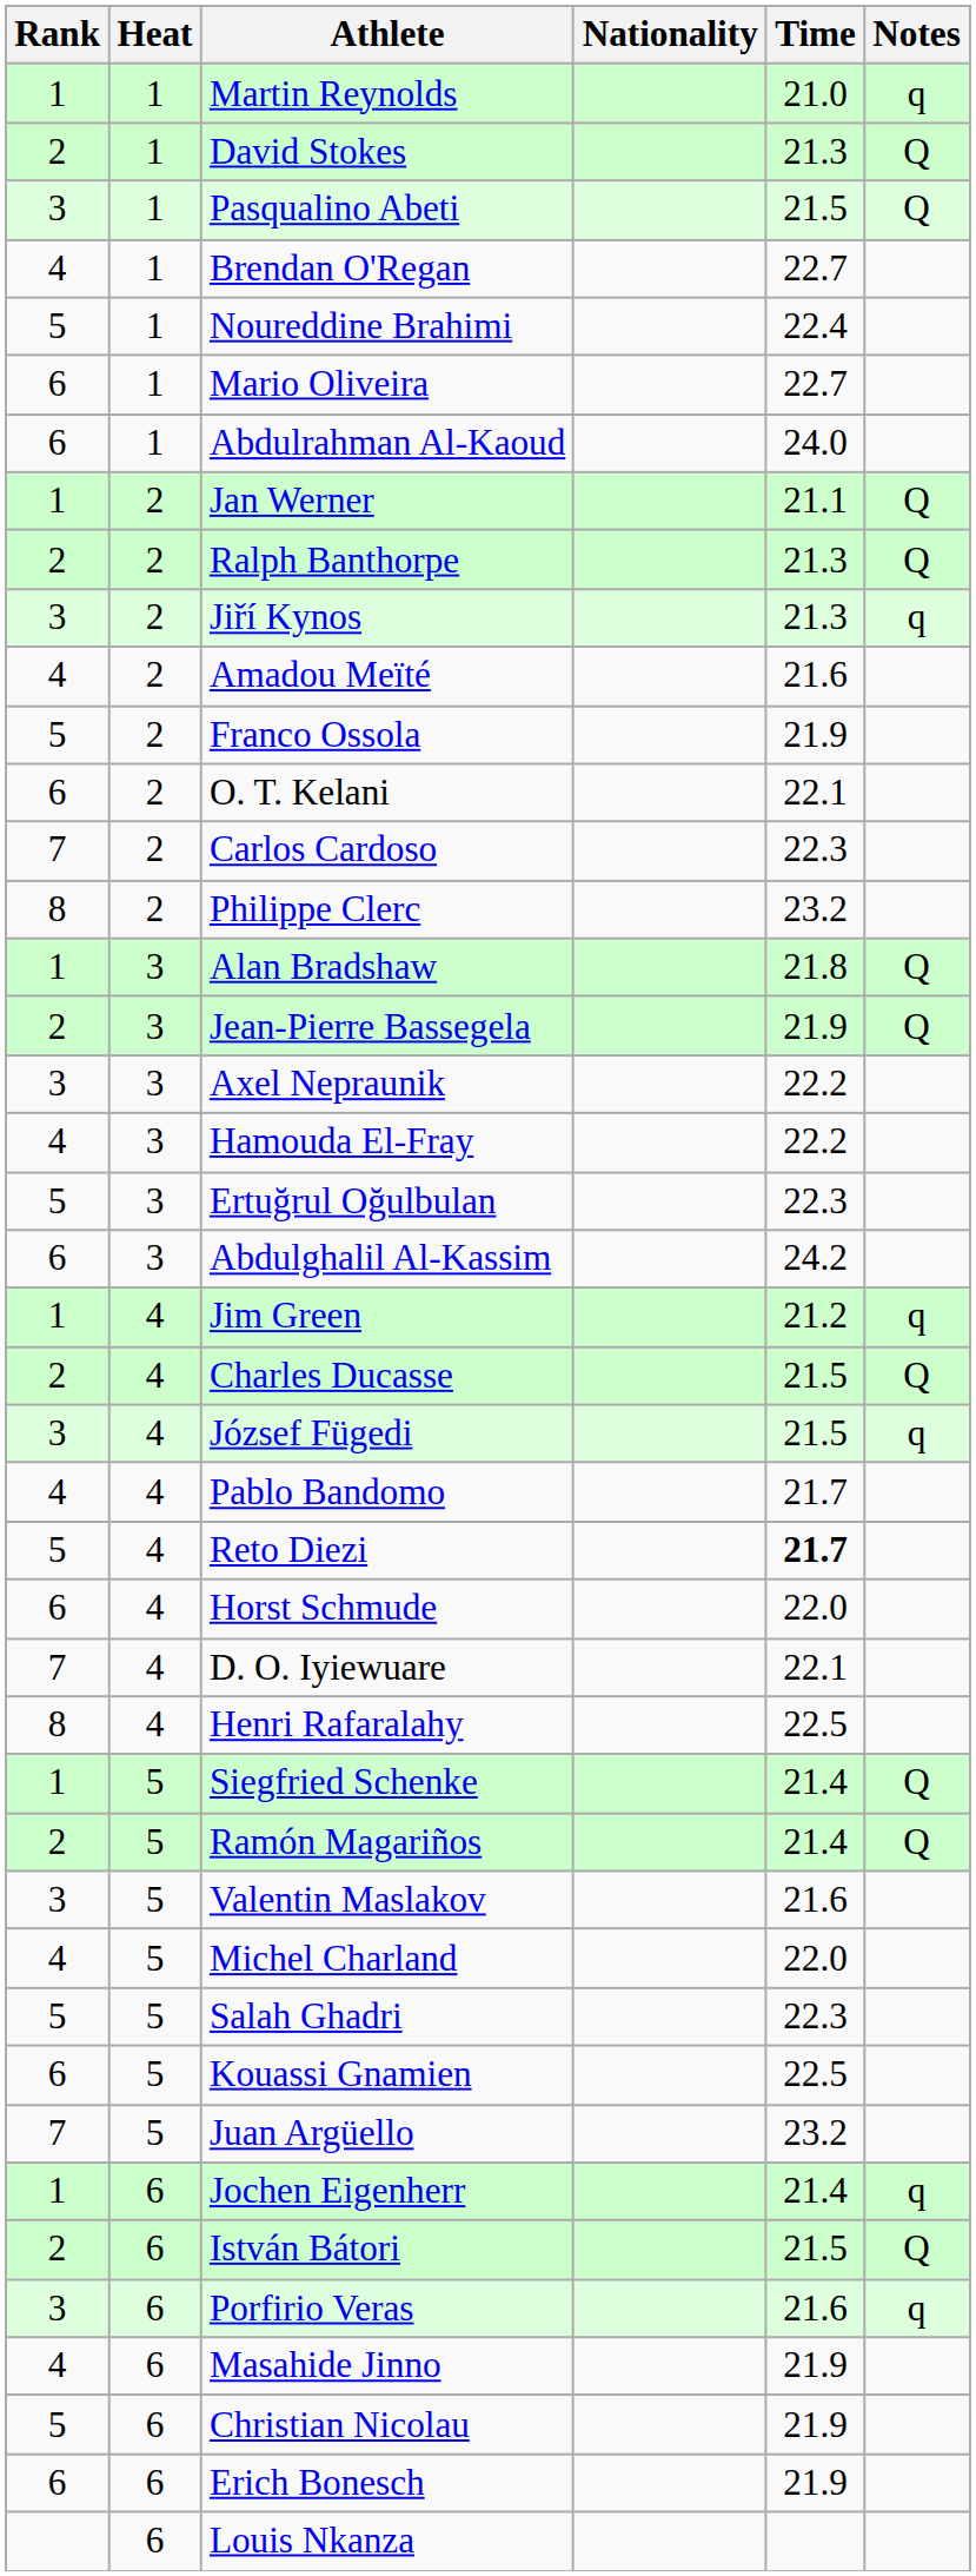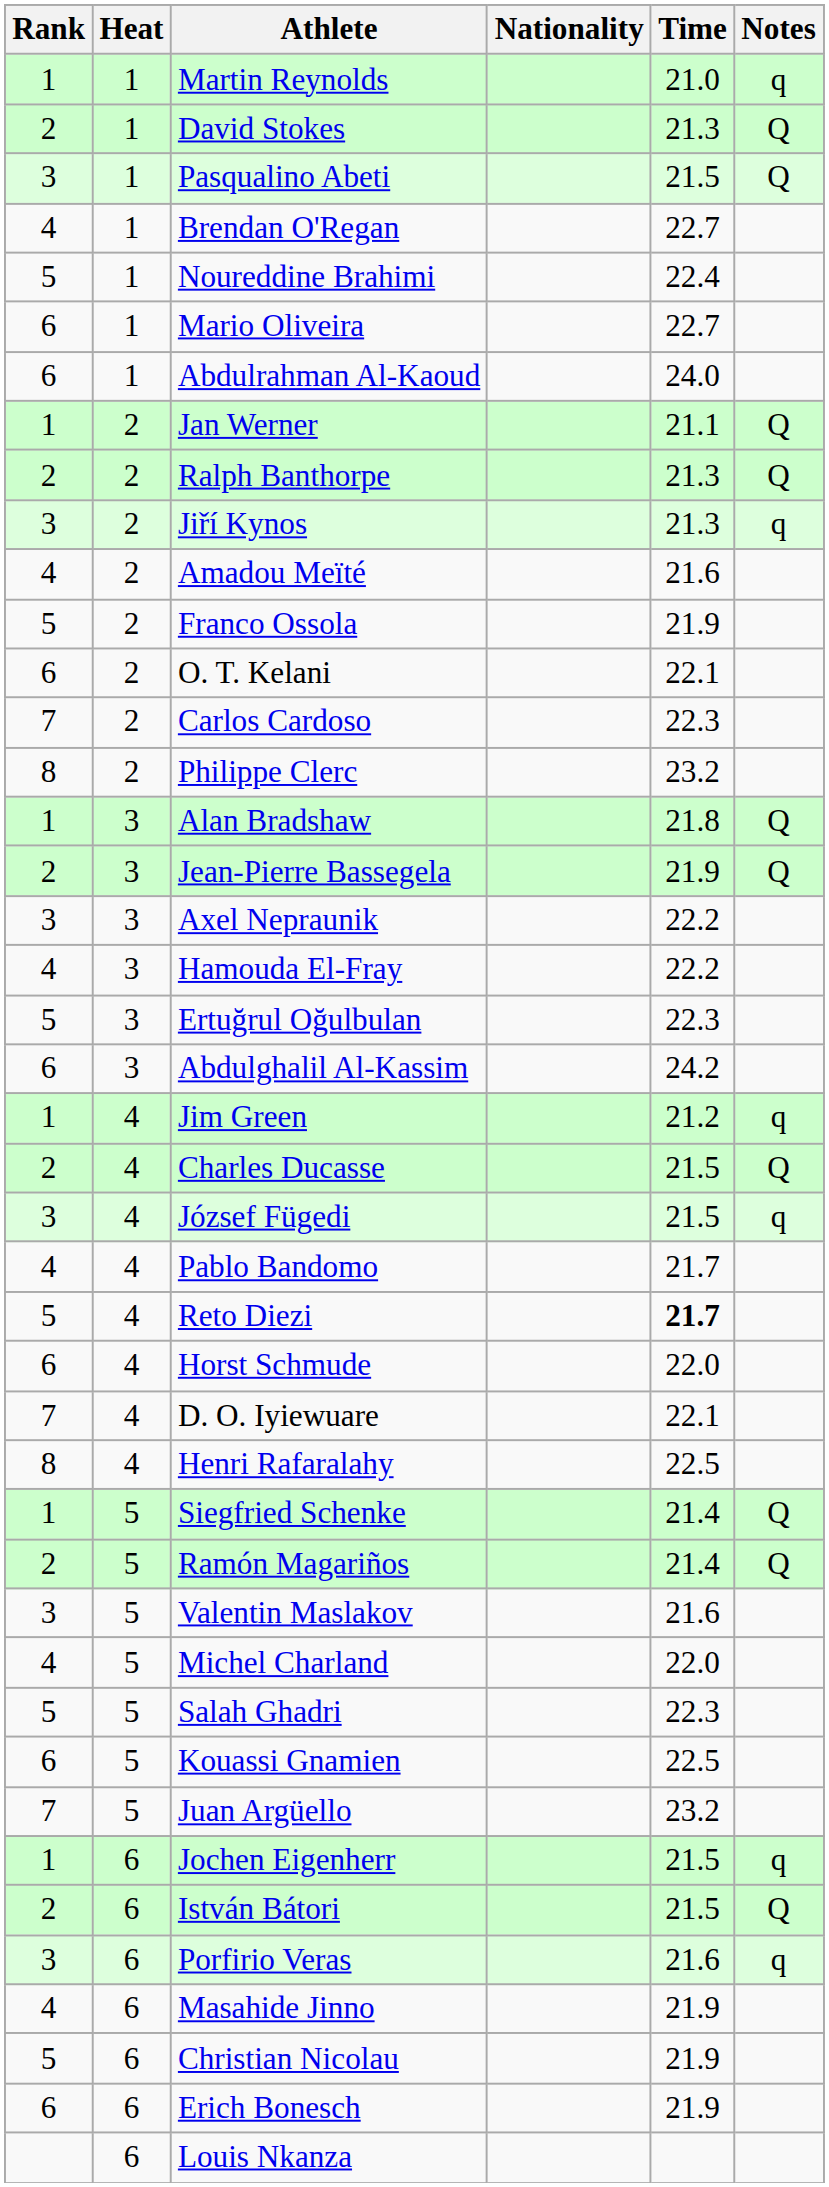Jochen Eigenherr | Time: 21.4 -> 21.5
